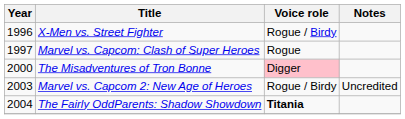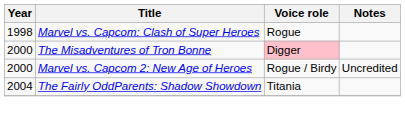- row: 1996 | X-Men vs. Street Fighter | Rogue / Birdy
Marvel vs. Capcom: Clash of Super Heroes | Year: 1997 -> 1998
Marvel vs. Capcom 2: New Age of Heroes | Year: 2003 -> 2000
The Fairly OddParents: Shadow Showdown | Voice role: bold -> normal
